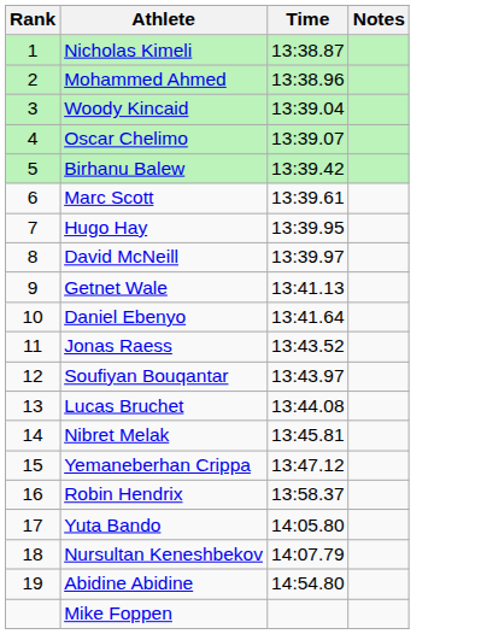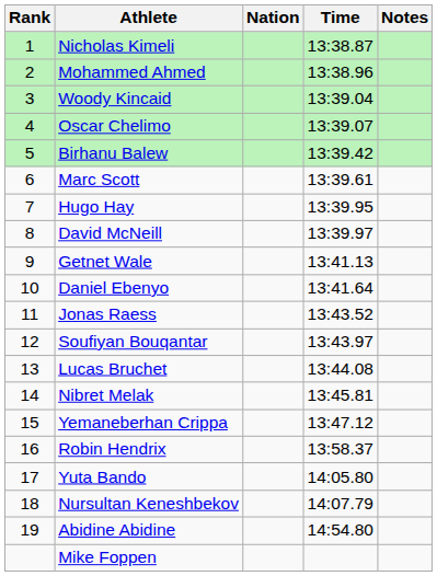+ column: Nation
